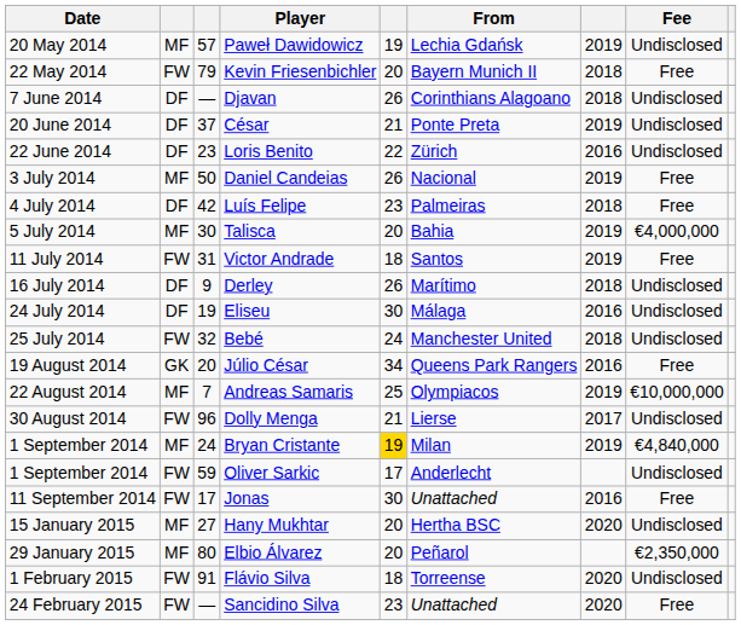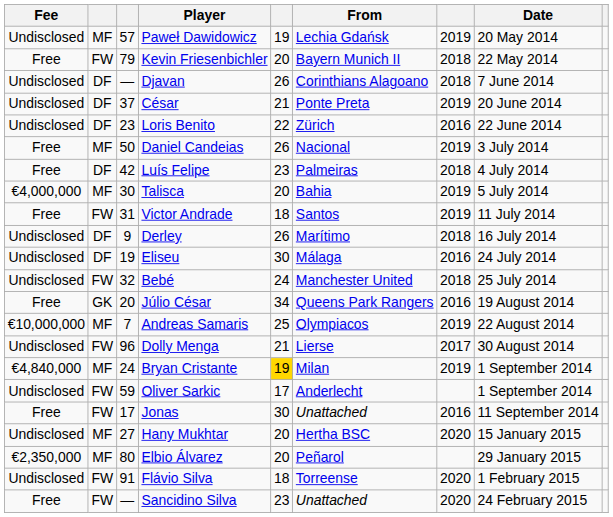columns swapped: Date <-> Fee
